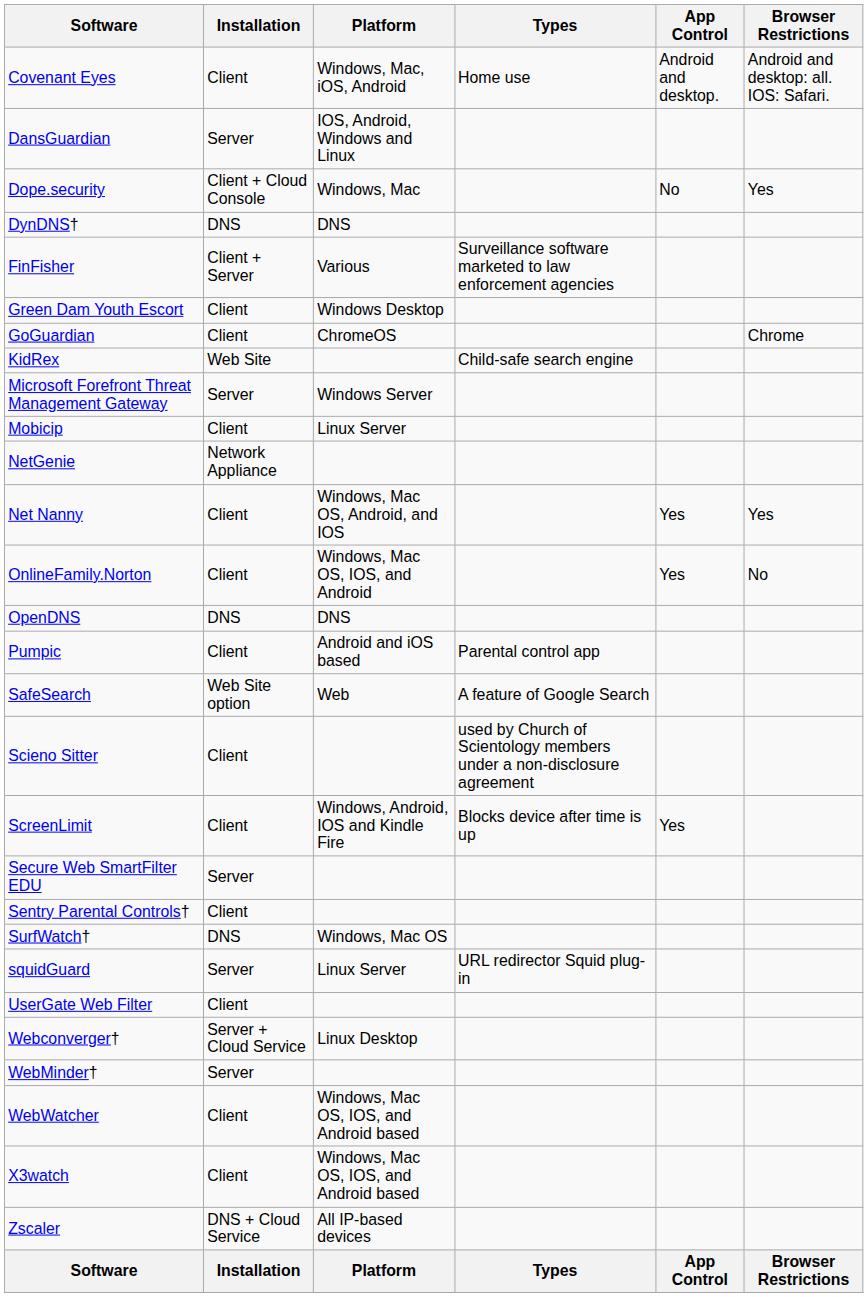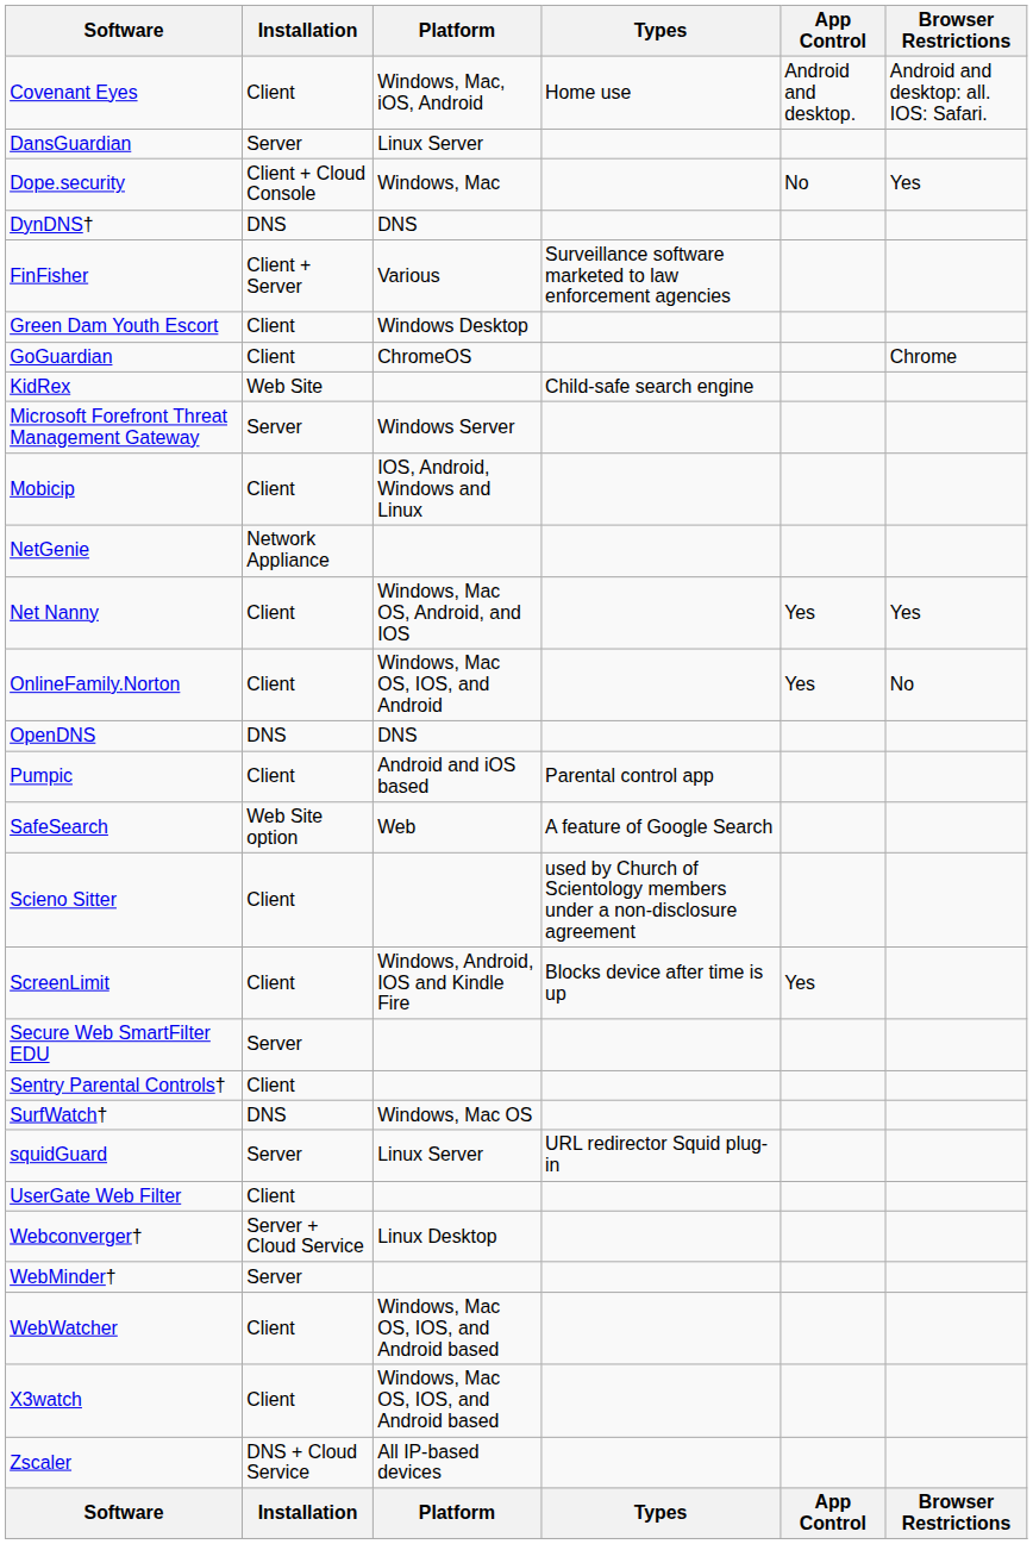DansGuardian | Platform: IOS, Android, Windows and Linux -> Linux Server
Mobicip | Platform: Linux Server -> IOS, Android, Windows and Linux
